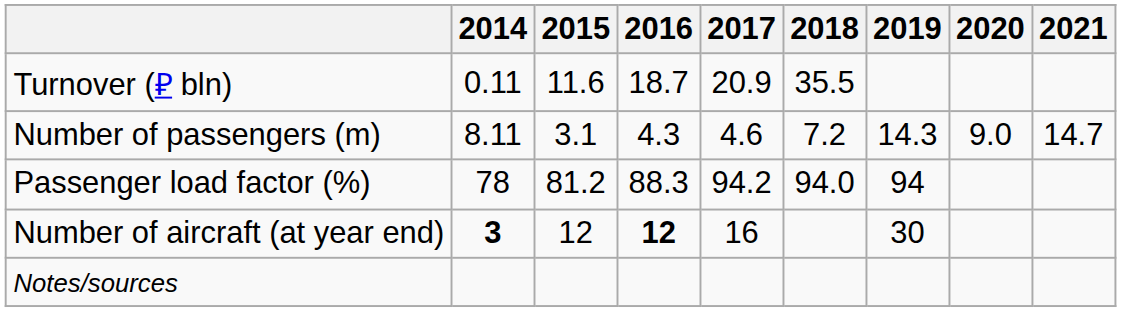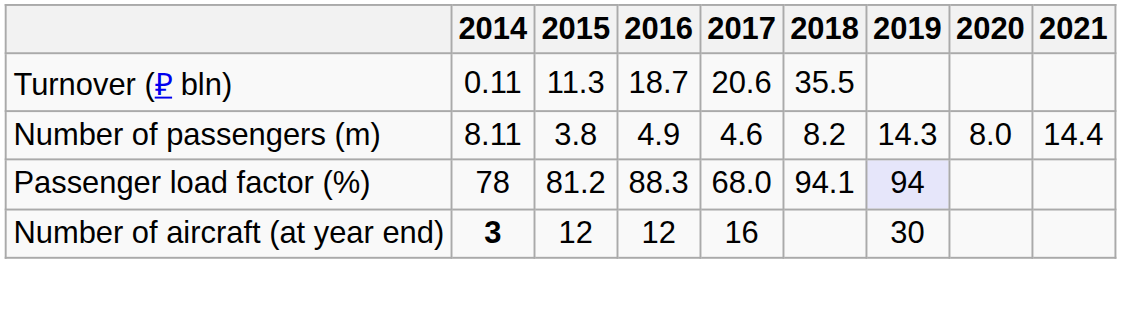Turnover (₽ bln) | 2015: 11.6 -> 11.3
Turnover (₽ bln) | 2017: 20.9 -> 20.6
Number of passengers (m) | 2015: 3.1 -> 3.8
Number of passengers (m) | 2016: 4.3 -> 4.9
Number of passengers (m) | 2018: 7.2 -> 8.2
Number of passengers (m) | 2020: 9.0 -> 8.0
Number of passengers (m) | 2021: 14.7 -> 14.4
Passenger load factor (%) | 2017: 94.2 -> 68.0
Passenger load factor (%) | 2018: 94.0 -> 94.1
Passenger load factor (%) | 2019: no background -> lavender background
Number of aircraft (at year end) | 2016: bold -> normal
- row: Notes/sources
